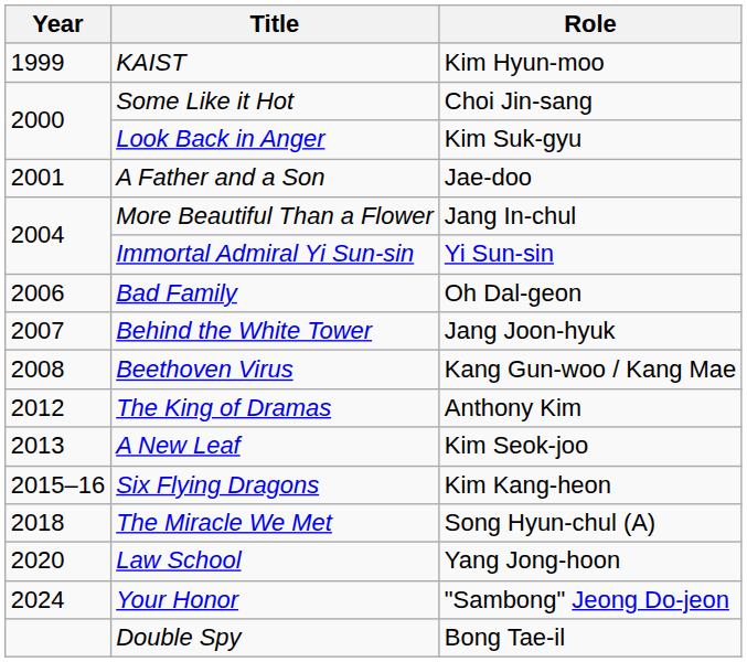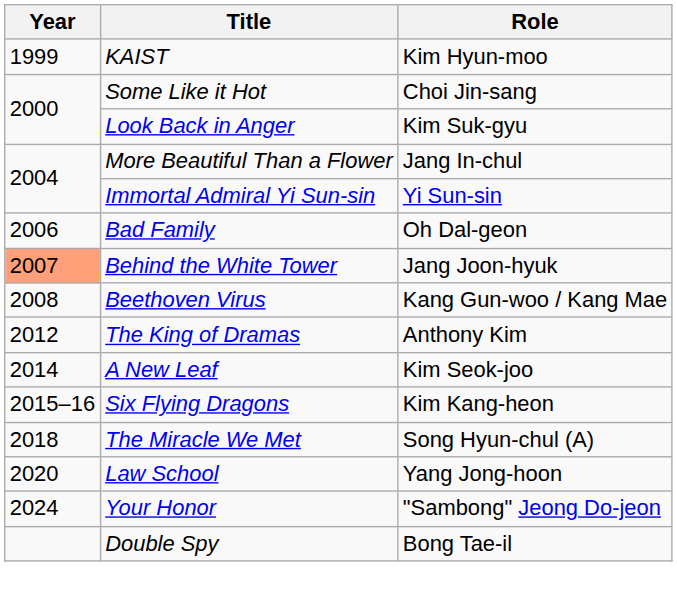- row: 2001 | A Father and a Son | Jae-doo
Behind the White Tower | Year: no background -> lightsalmon background
A New Leaf | Year: 2013 -> 2014
